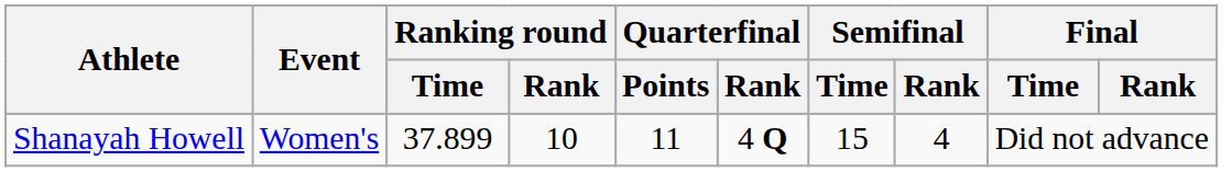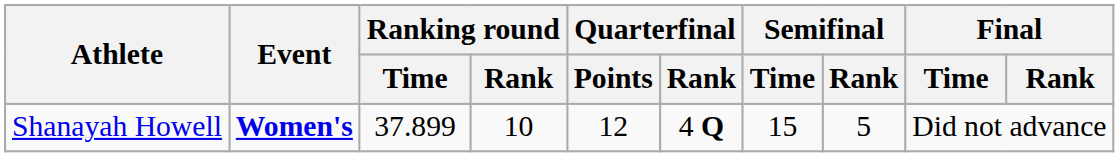Shanayah Howell | Event: normal -> bold
Shanayah Howell | Quarterfinal / Points: 11 -> 12
Shanayah Howell | Semifinal / Rank: 4 -> 5
